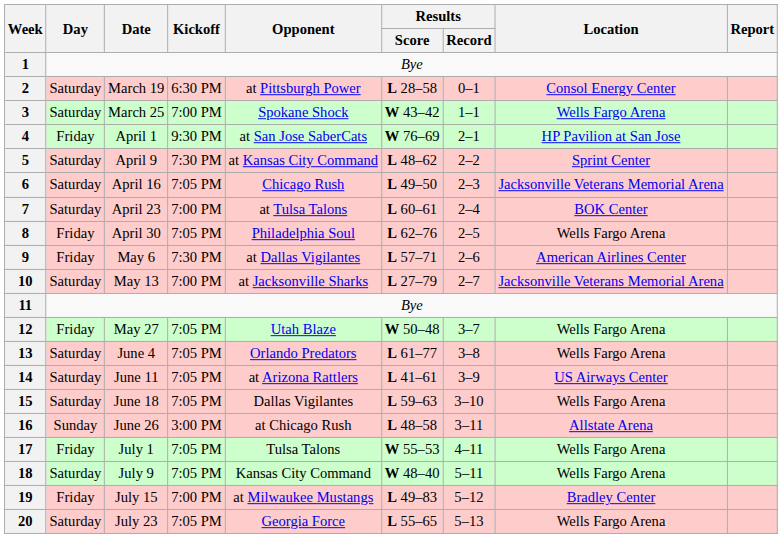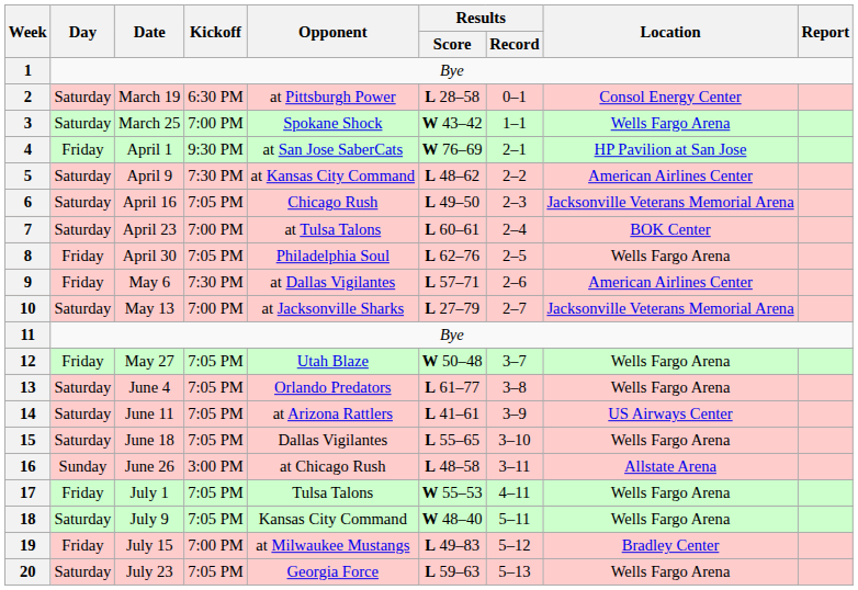5 | Location: Sprint Center -> American Airlines Center
15 | Results / Score: L 59–63 -> L 55–65
20 | Results / Score: L 55–65 -> L 59–63
